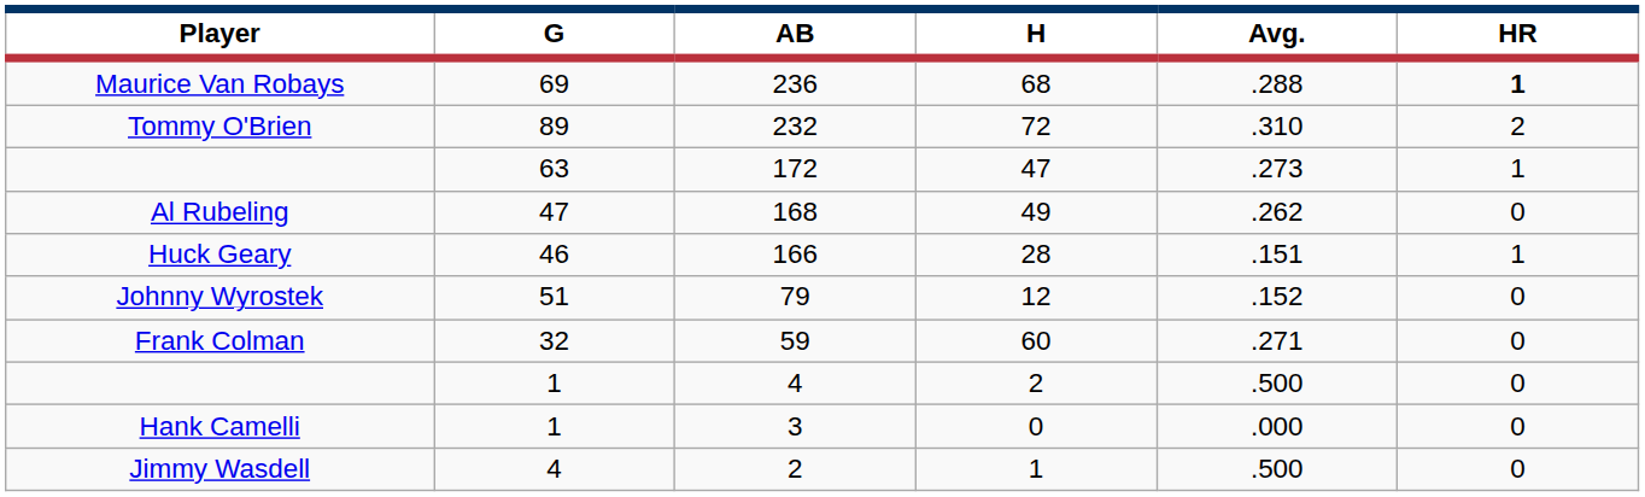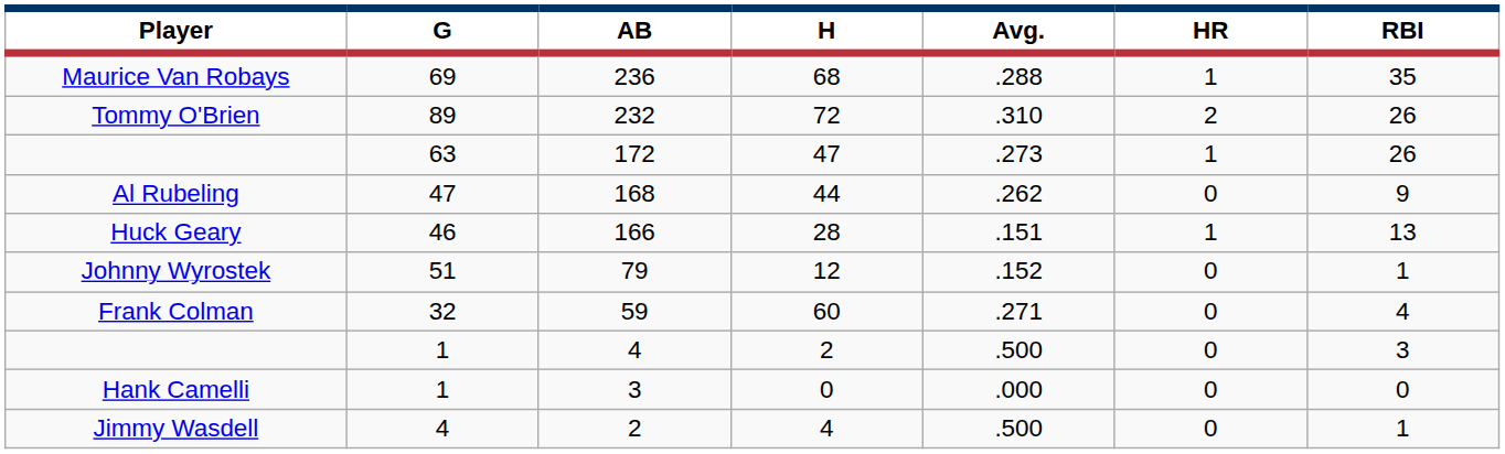+ column: RBI | 35 | 26 | 26 | 9 | 13 | 1 | 4 | 3 | 0 | 1
Maurice Van Robays | HR: bold -> normal
Al Rubeling | H: 49 -> 44
Jimmy Wasdell | H: 1 -> 4
